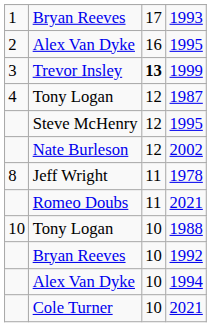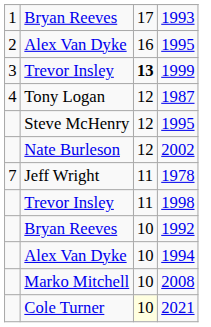1978 | column 1: 8 -> 7
+ row: Trevor Insley | 11 | 1998
- row: Romeo Doubs | 11 | 2021
- row: 10 | Tony Logan | 10 | 1988
+ row: Marko Mitchell | 10 | 2008
Cole Turner / 2021 | column 3: no background -> lightyellow background
